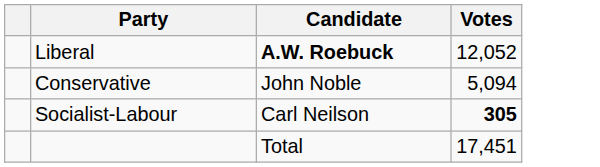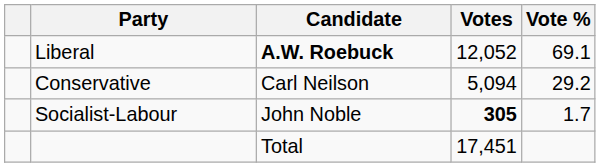+ column: Vote % | 69.1 | 29.2 | 1.7
Conservative | Candidate: John Noble -> Carl Neilson
Socialist-Labour | Candidate: Carl Neilson -> John Noble
